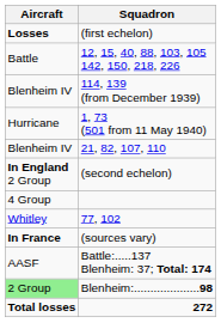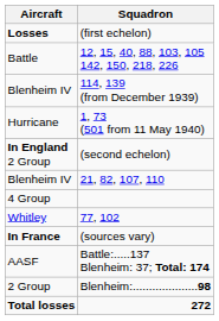rows swapped: (second echelon) <-> 21, 82, 107, 110
Blenheim:....................98 | Aircraft: lightgreen background -> no background
